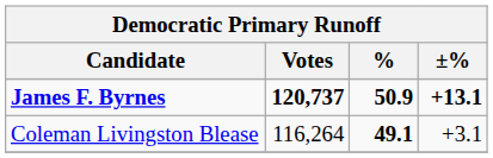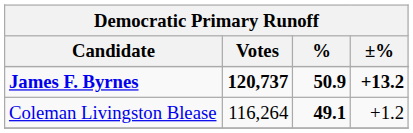James F. Byrnes | ±%: +13.1 -> +13.2
Coleman Livingston Blease | ±%: +3.1 -> +1.2
